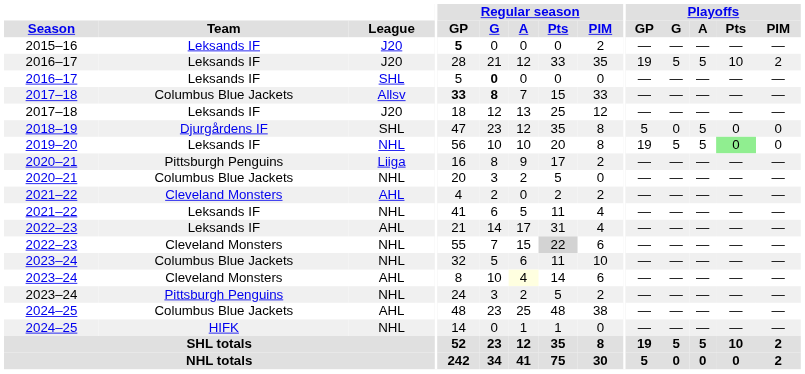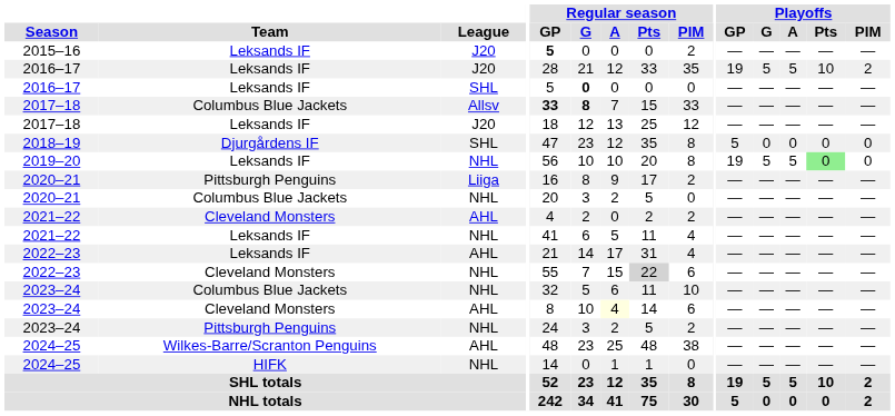2018–19 | Playoffs / A: 5 -> 0
2024–25 / AHL | Team: Columbus Blue Jackets -> Wilkes-Barre/Scranton Penguins
